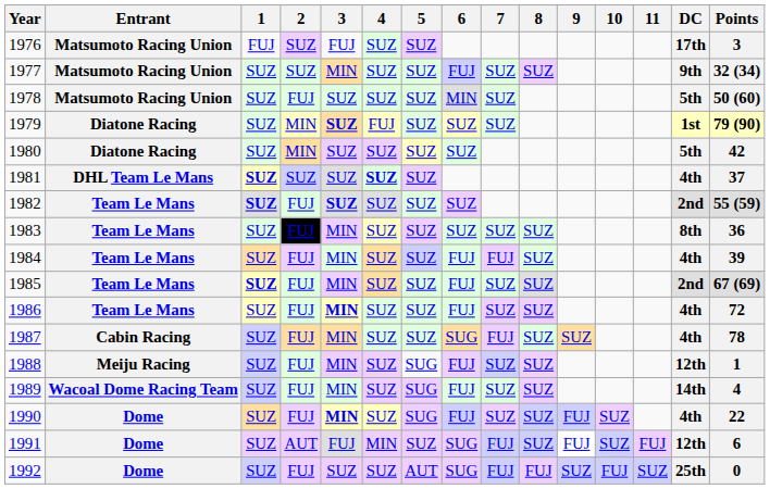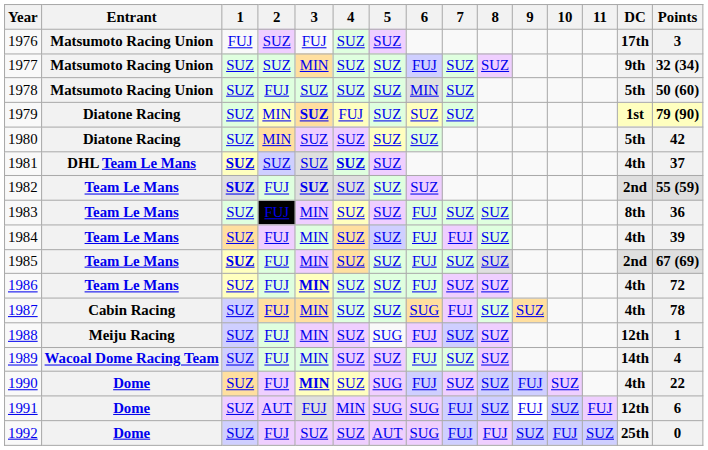1983 | 6: SUZ -> FUJ
1989 | 5: SUG -> SUZ
1991 | 5: SUZ -> SUG
